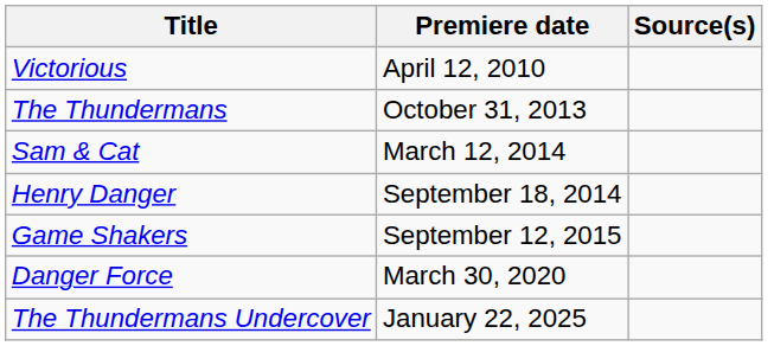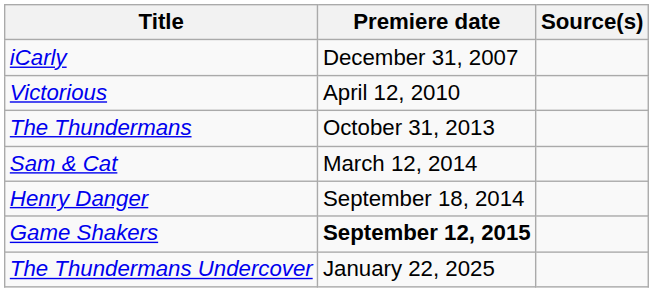+ row: iCarly | December 31, 2007
Game Shakers | Premiere date: normal -> bold
- row: Danger Force | March 30, 2020
